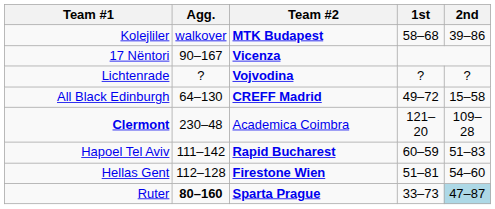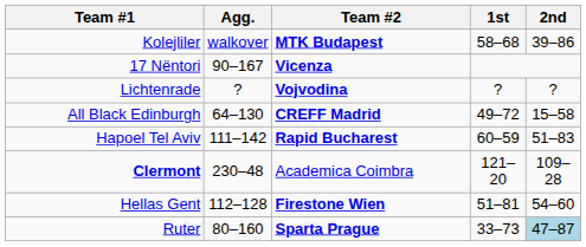rows swapped: Hapoel Tel Aviv <-> Clermont
Ruter | Agg.: bold -> normal
